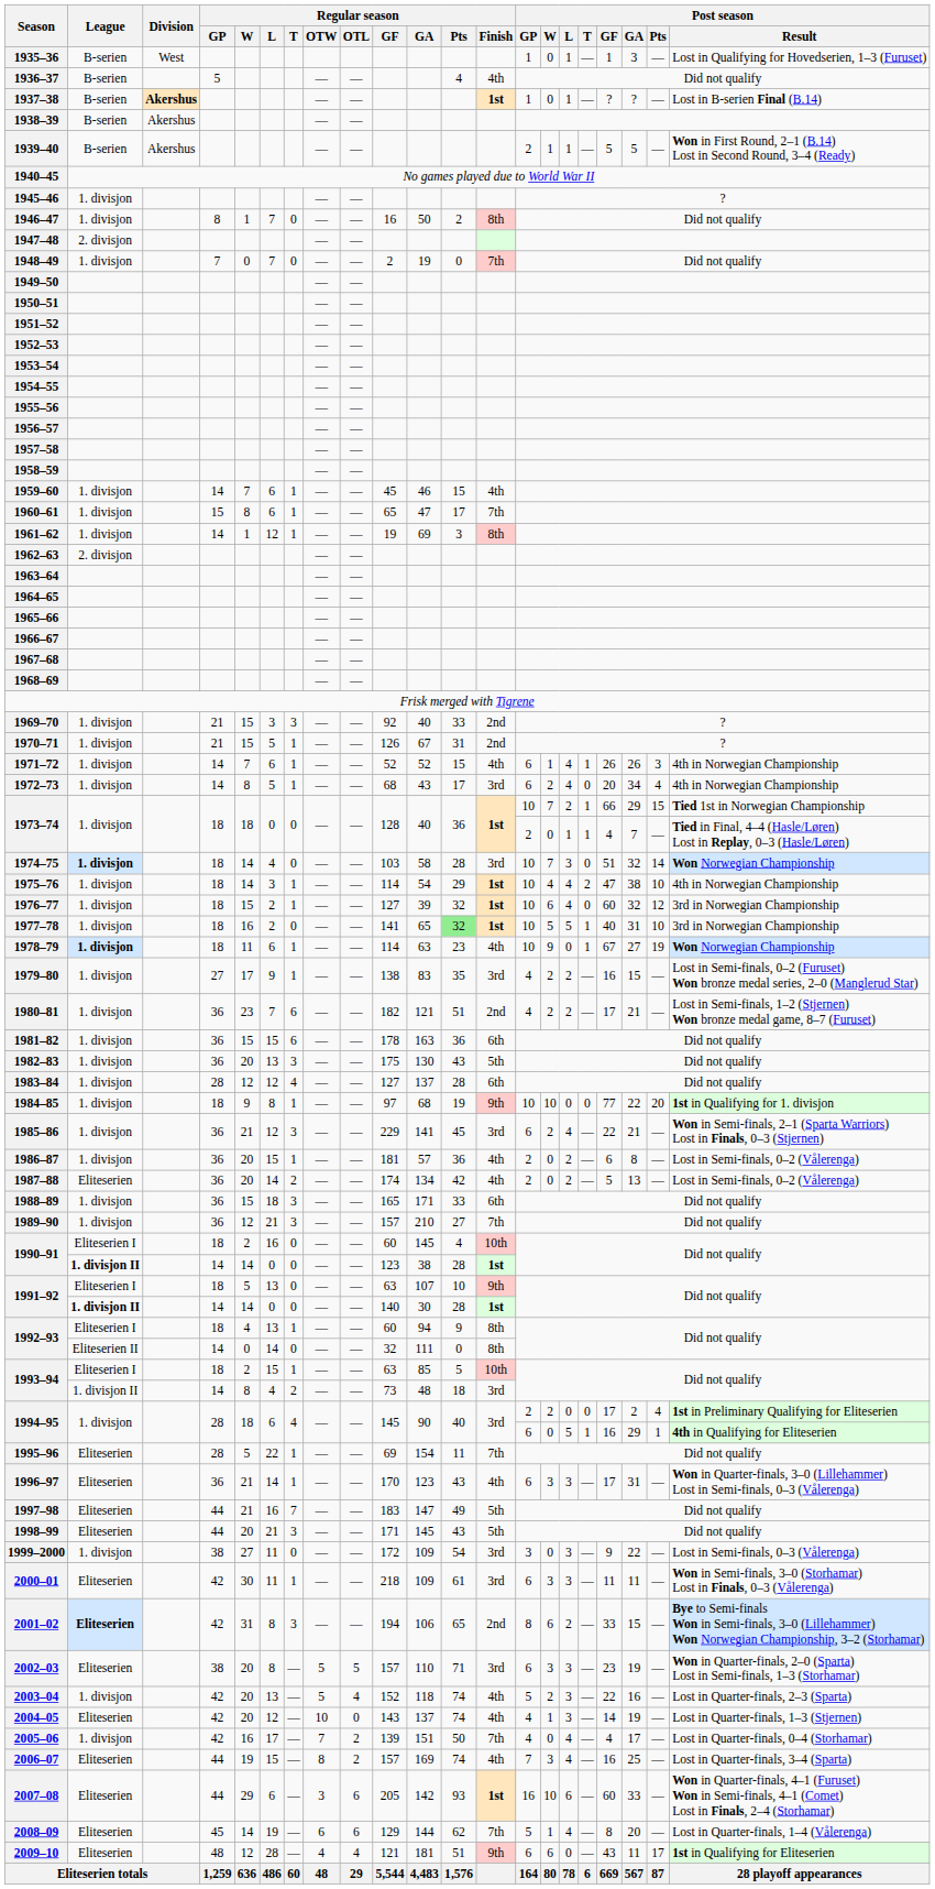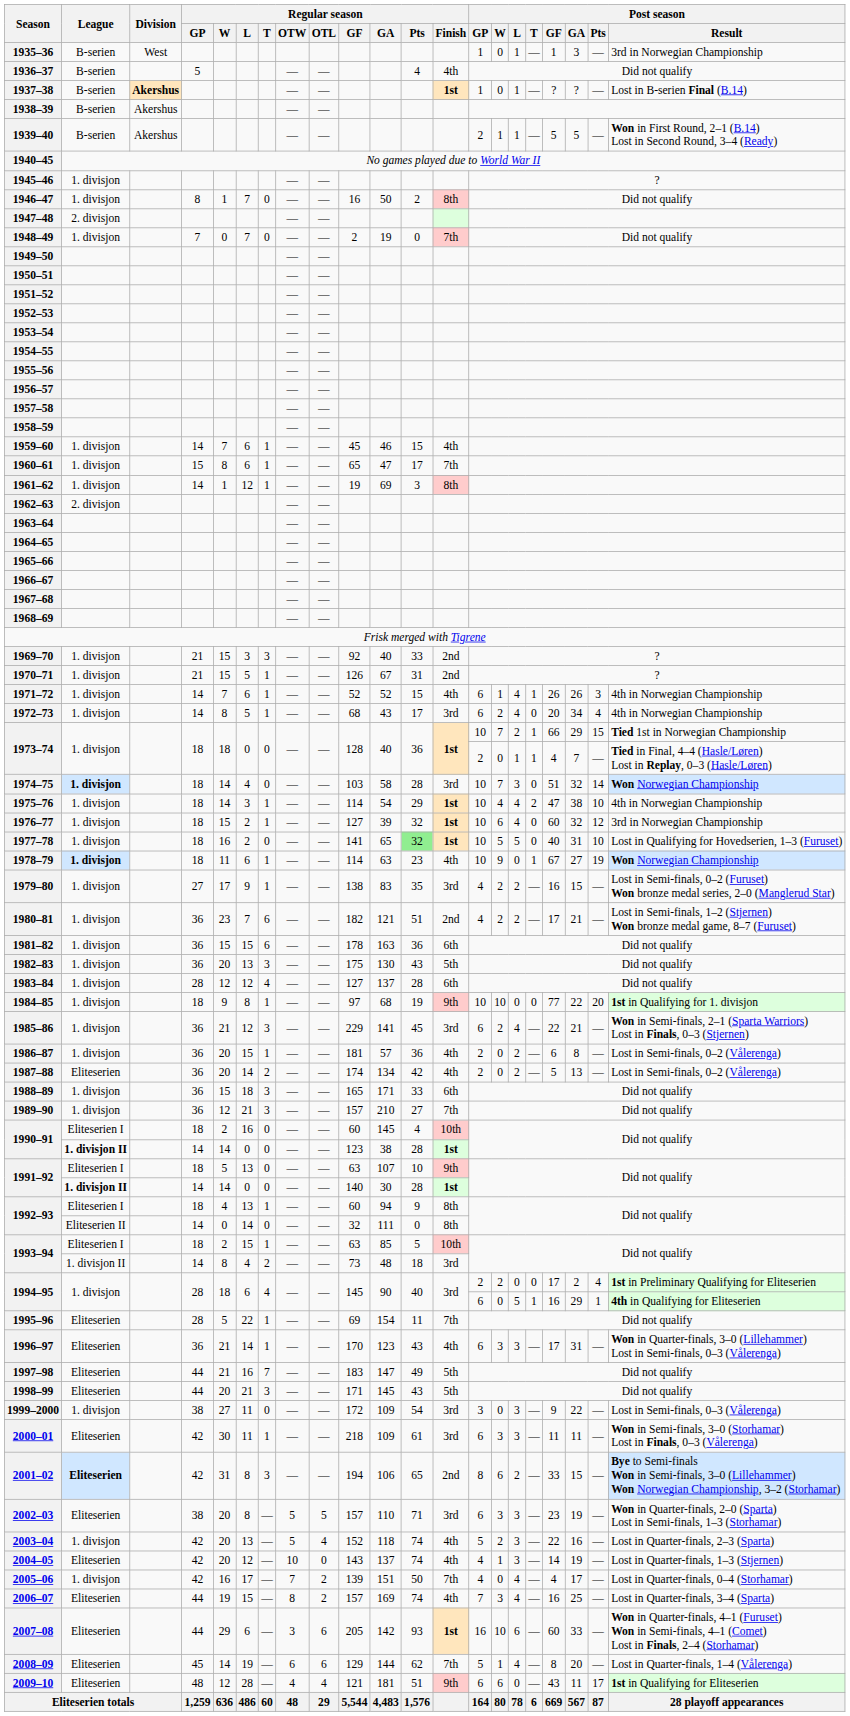1935–36 | Post season / Result: Lost in Qualifying for Hovedserien, 1–3 (Furuset) -> 3rd in Norwegian Championship
1977–78 | Post season / T: 1 -> 0
1977–78 | Post season / Result: 3rd in Norwegian Championship -> Lost in Qualifying for Hovedserien, 1–3 (Furuset)
